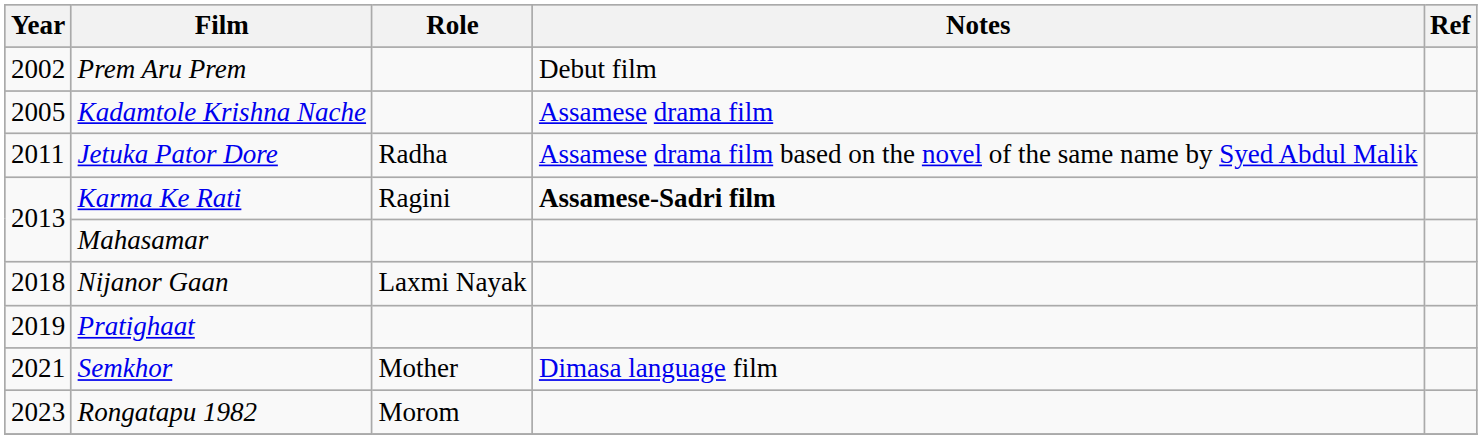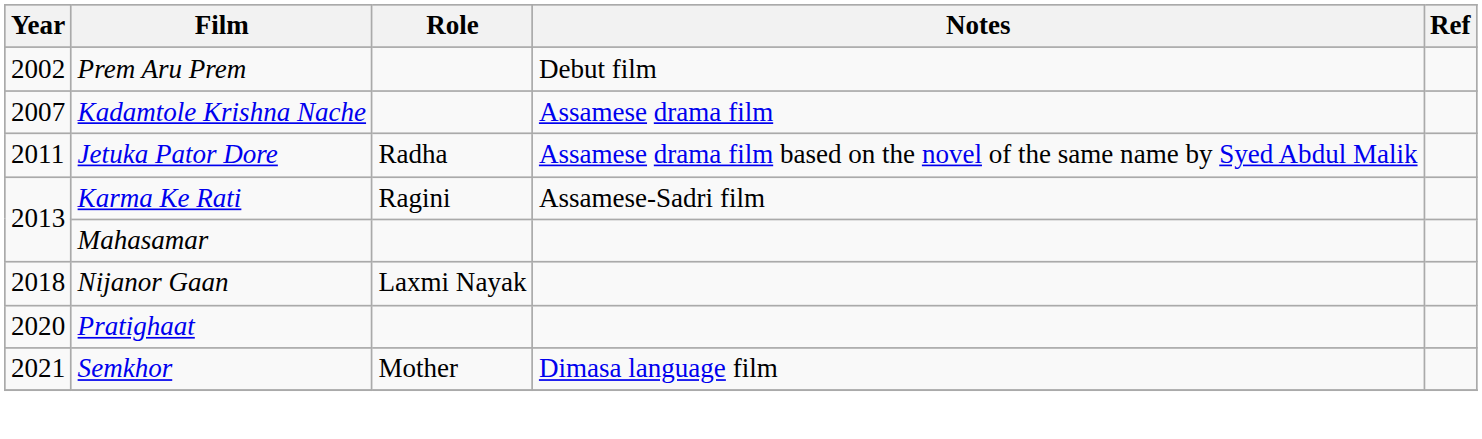Kadamtole Krishna Nache | Year: 2005 -> 2007
Karma Ke Rati | Notes: bold -> normal
Pratighaat | Year: 2019 -> 2020
- row: 2023 | Rongatapu 1982 | Morom
